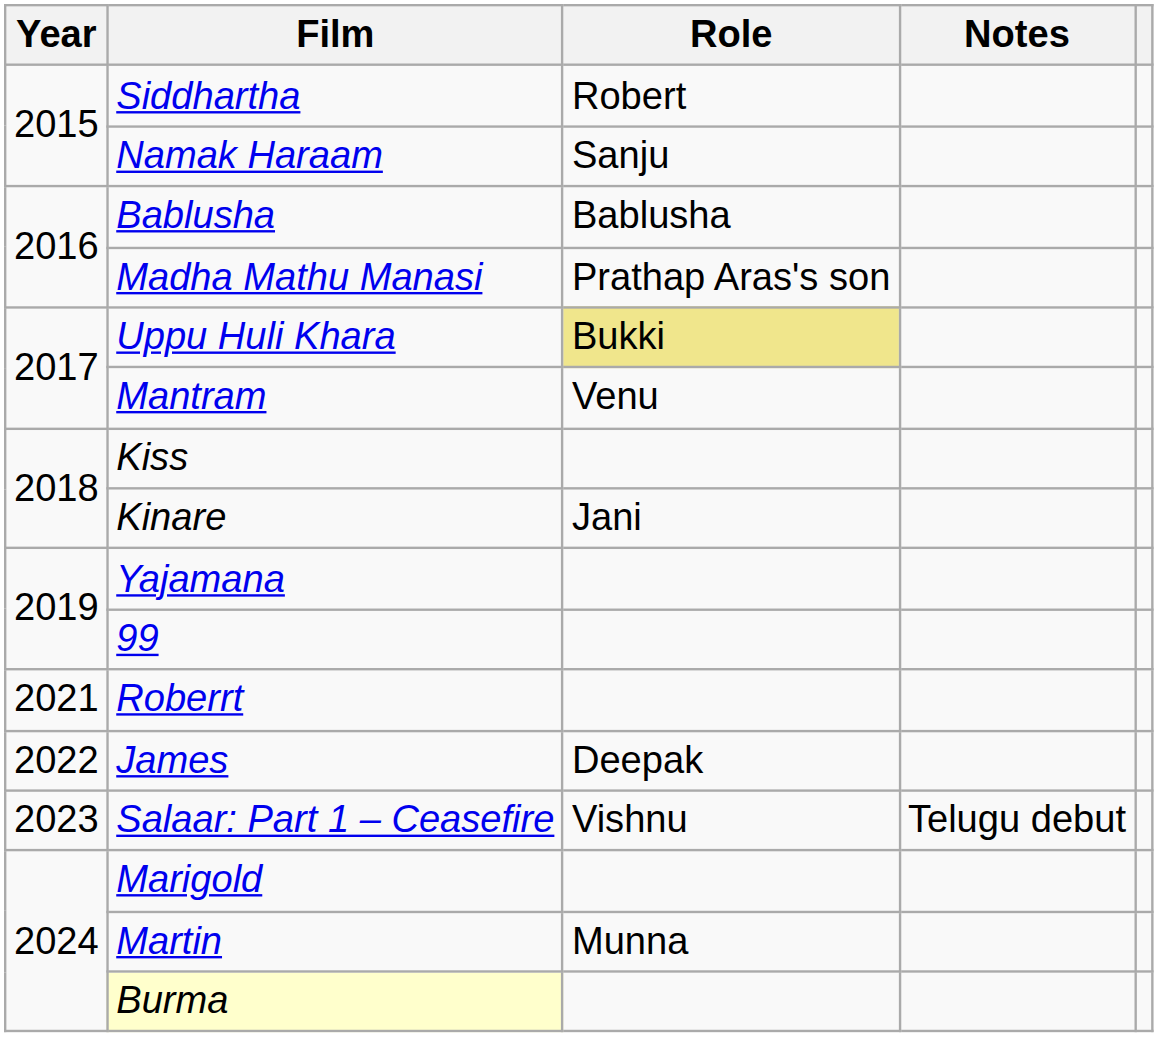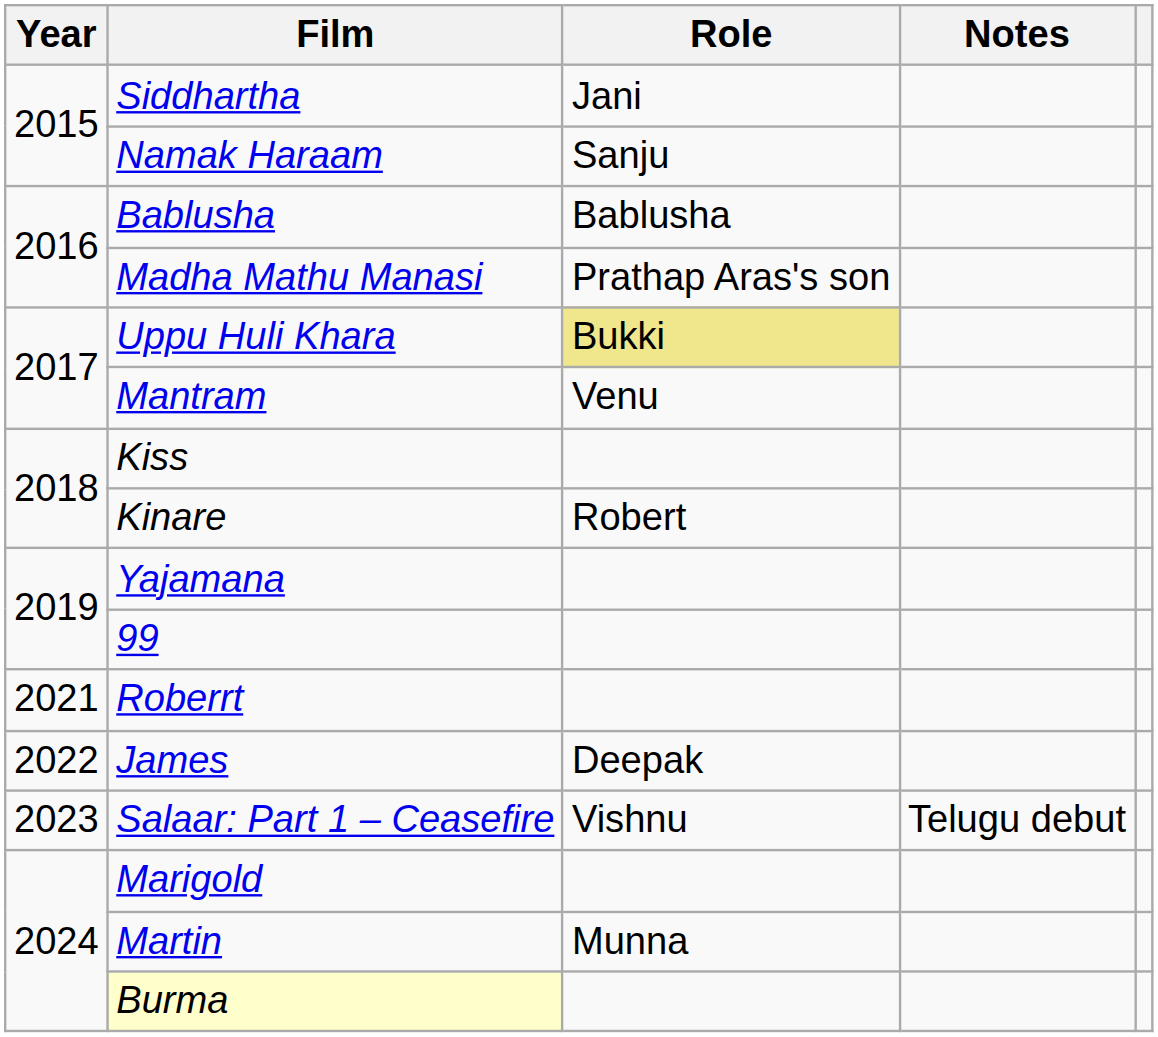Siddhartha | Role: Robert -> Jani
Kinare | Role: Jani -> Robert
